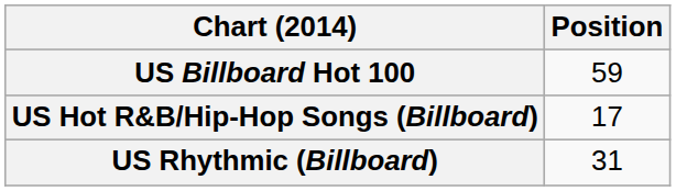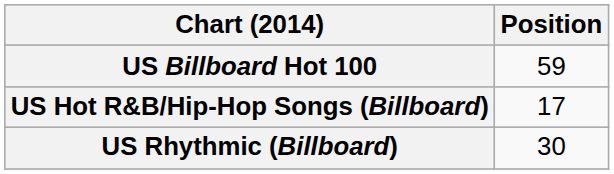US Rhythmic (Billboard) | Position: 31 -> 30
